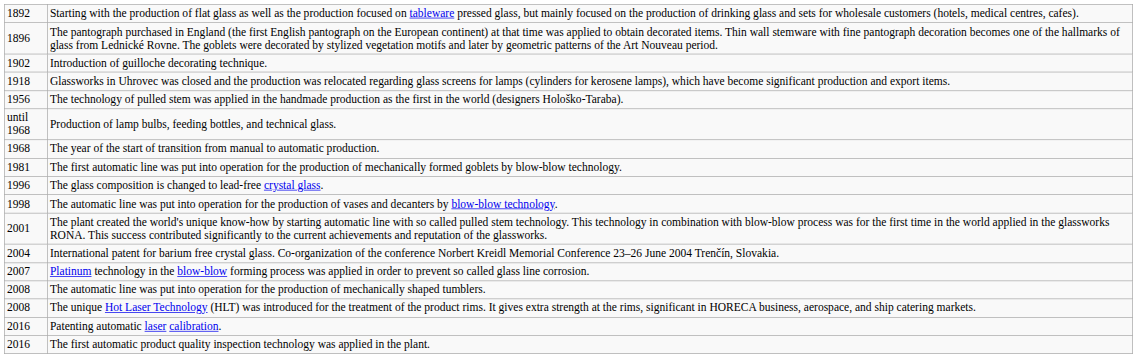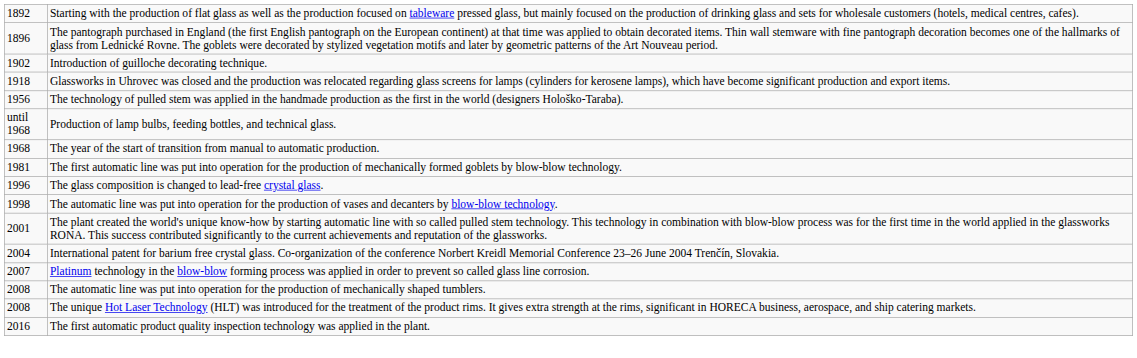- row: 2016 | Patenting automatic laser calibration.
